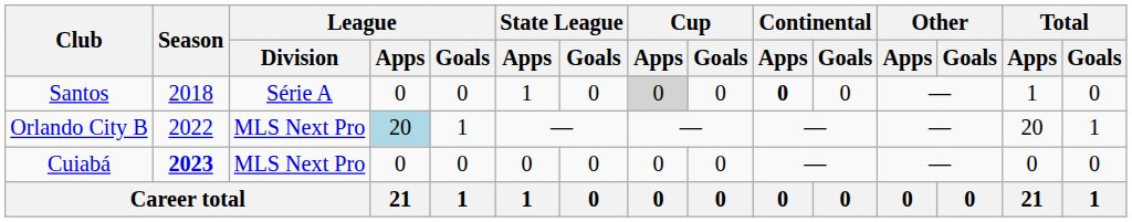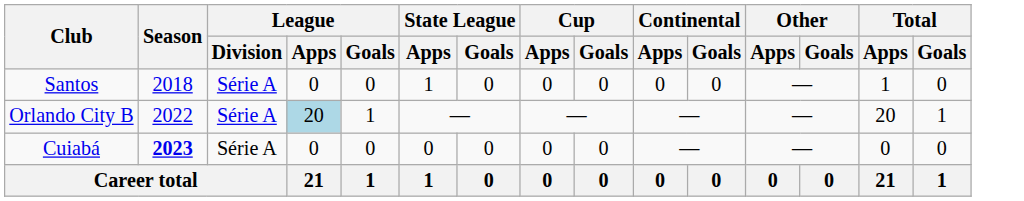Santos | Cup / Apps: lightgrey background -> no background
Santos | Continental / Apps: bold -> normal
Orlando City B | League / Division: MLS Next Pro -> Série A
Cuiabá | League / Division: MLS Next Pro -> Série A
